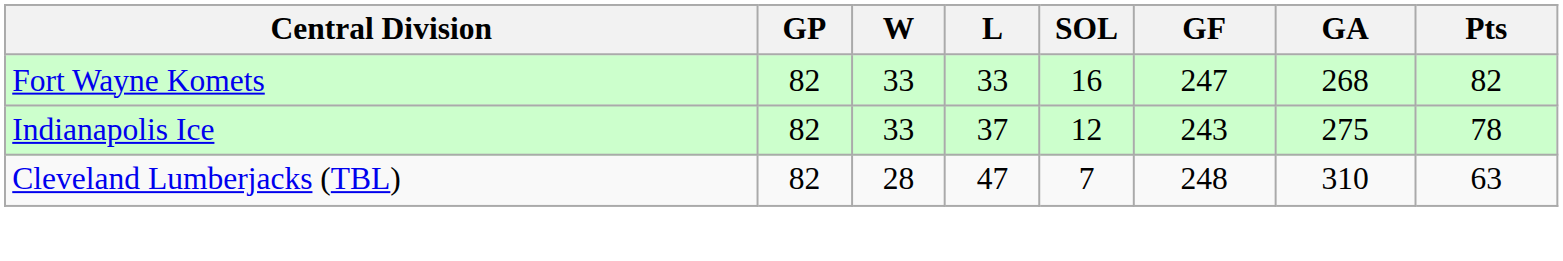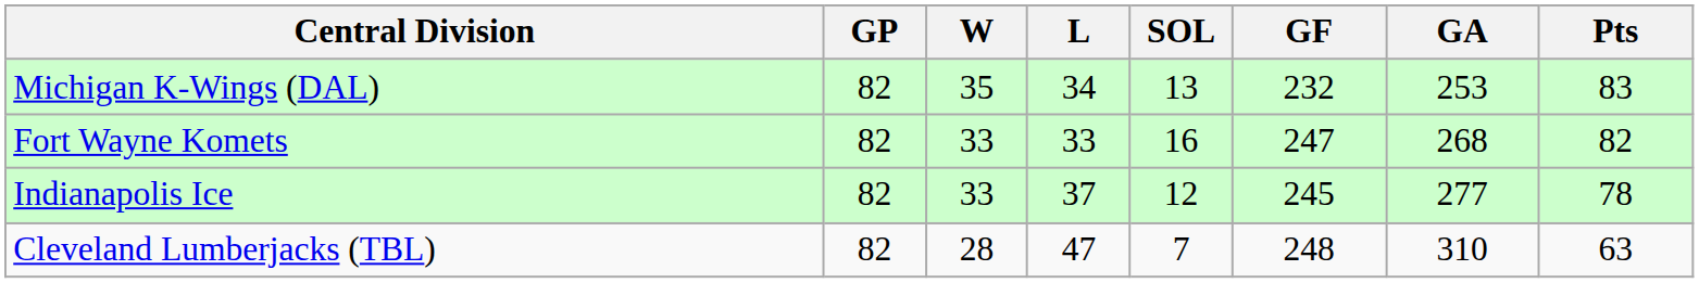+ row: Michigan K-Wings (DAL) | 82 | 35 | 34 | 13 | 232 | 253 | 83
Indianapolis Ice | GF: 243 -> 245
Indianapolis Ice | GA: 275 -> 277
